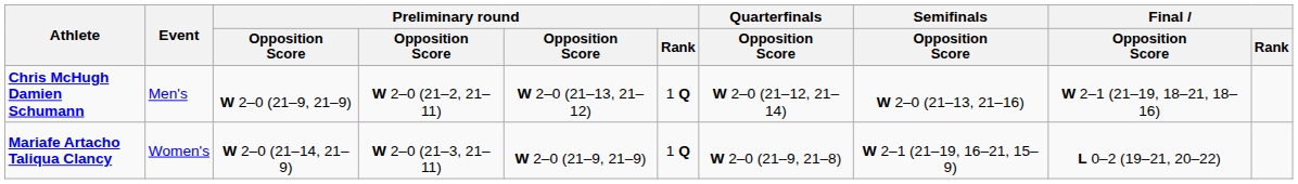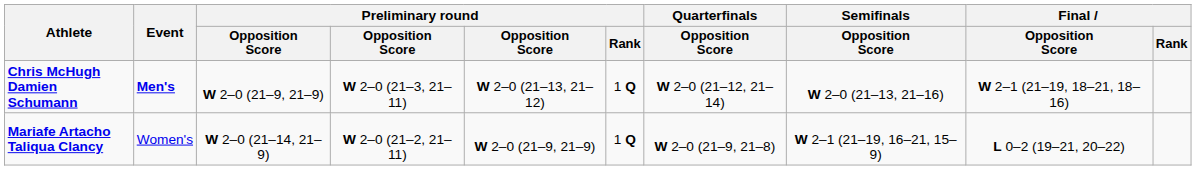Chris McHugh Damien Schumann | Event: normal -> bold
Chris McHugh Damien Schumann | column 4: W 2–0 (21–2, 21–11) -> W 2–0 (21–3, 21–11)
Mariafe Artacho Taliqua Clancy | column 4: W 2–0 (21–3, 21–11) -> W 2–0 (21–2, 21–11)
